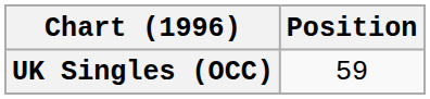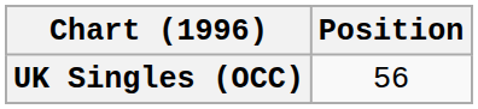UK Singles (OCC) | Position: 59 -> 56
